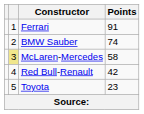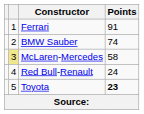Red Bull-Renault | Points: 42 -> 24
Toyota | Points: normal -> bold
